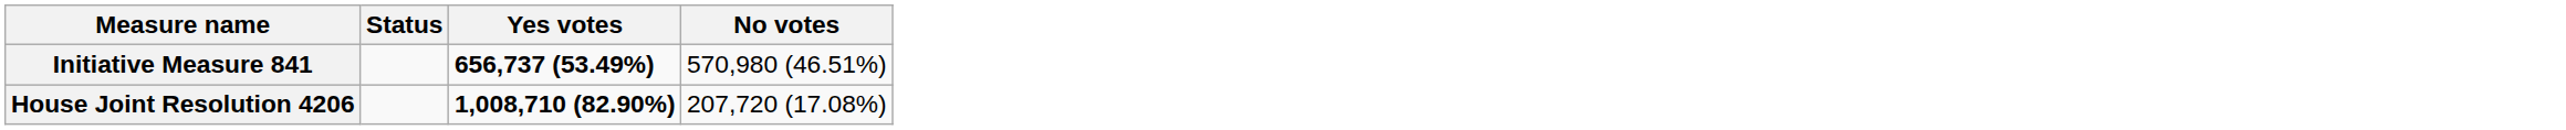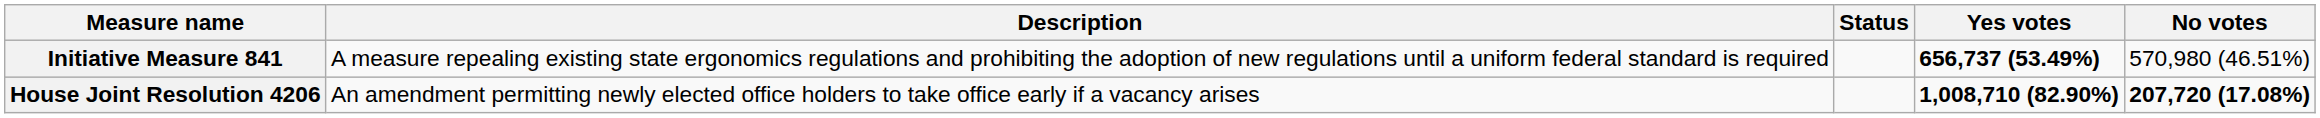+ column: Description | A measure repealing existing state ergonomics regulations and prohibiting the adoption of new regulations until a uniform federal standard is required | An amendment permitting newly elected office holders to take office early if a vacancy arises
House Joint Resolution 4206 | No votes: normal -> bold
